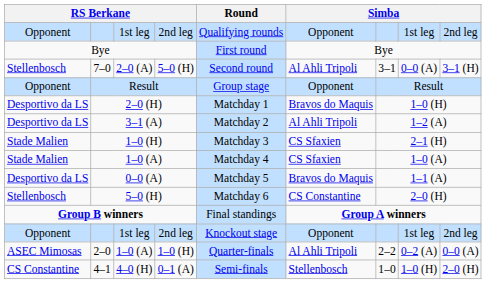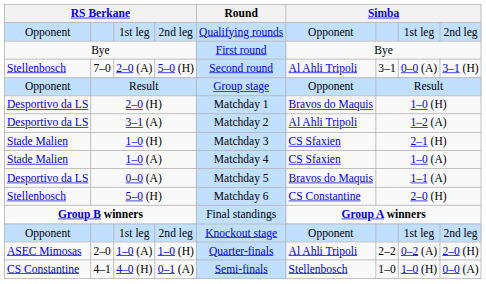2–0 | column 9: 0–0 (A) -> 2–0 (H)
4–1 | column 9: 2–0 (H) -> 0–0 (A)
